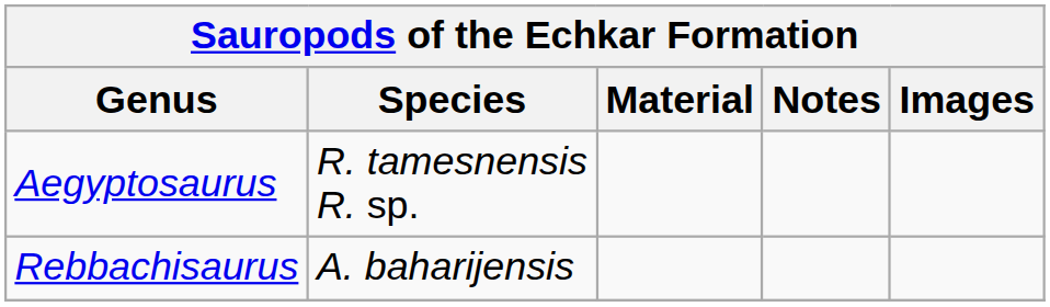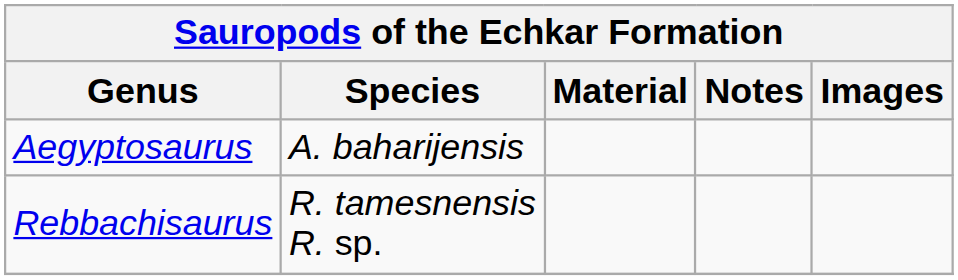Aegyptosaurus | Species: R. tamesnensis R. sp. -> A. baharijensis
Rebbachisaurus | Species: A. baharijensis -> R. tamesnensis R. sp.
